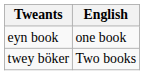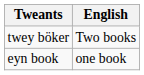rows swapped: eyn book <-> twey böker
